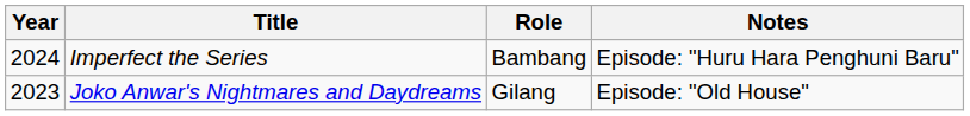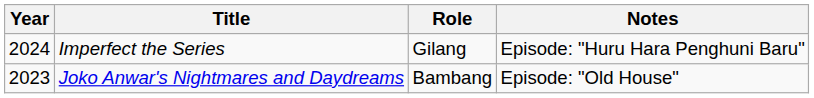Imperfect the Series | Role: Bambang -> Gilang
Joko Anwar's Nightmares and Daydreams | Role: Gilang -> Bambang
